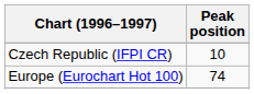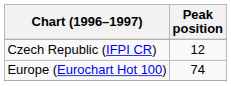Czech Republic (IFPI CR) | Peak position: 10 -> 12
